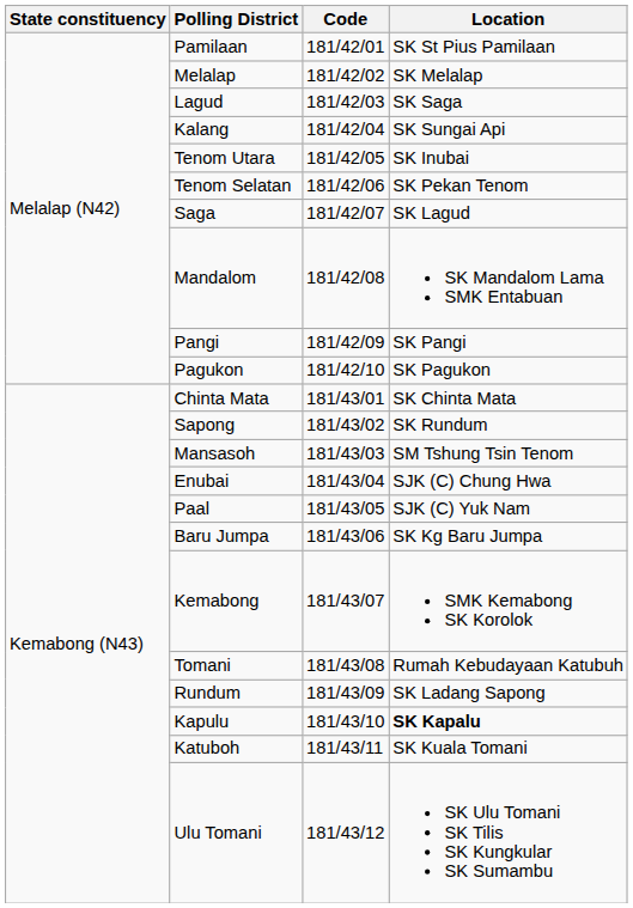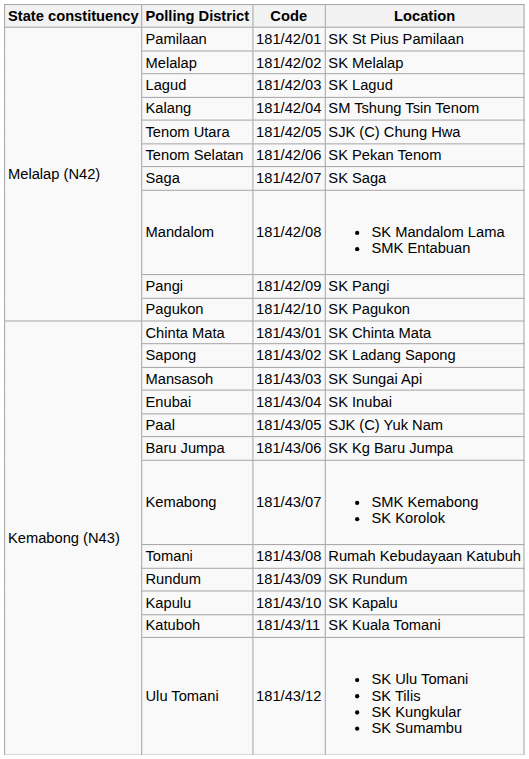Lagud | Location: SK Saga -> SK Lagud
Kalang | Location: SK Sungai Api -> SM Tshung Tsin Tenom
Tenom Utara | Location: SK Inubai -> SJK (C) Chung Hwa
Saga | Location: SK Lagud -> SK Saga
Sapong | Location: SK Rundum -> SK Ladang Sapong
Mansasoh | Location: SM Tshung Tsin Tenom -> SK Sungai Api
Enubai | Location: SJK (C) Chung Hwa -> SK Inubai
Rundum | Location: SK Ladang Sapong -> SK Rundum
Kapulu | Location: bold -> normal
